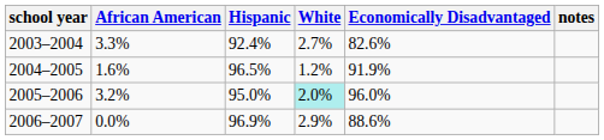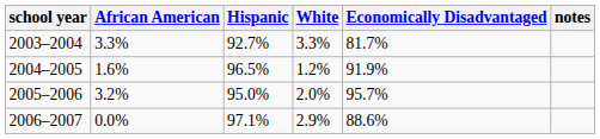2003–2004 | Hispanic: 92.4% -> 92.7%
2003–2004 | White: 2.7% -> 3.3%
2003–2004 | Economically Disadvantaged: 82.6% -> 81.7%
2005–2006 | White: paleturquoise background -> no background
2005–2006 | Economically Disadvantaged: 96.0% -> 95.7%
2006–2007 | Hispanic: 96.9% -> 97.1%
